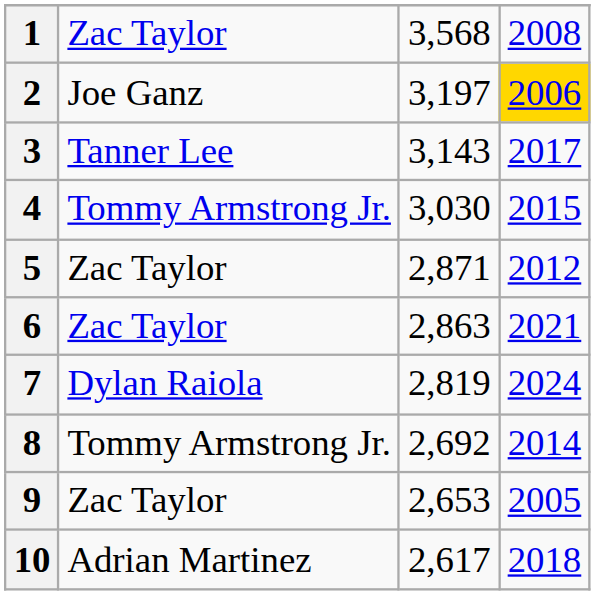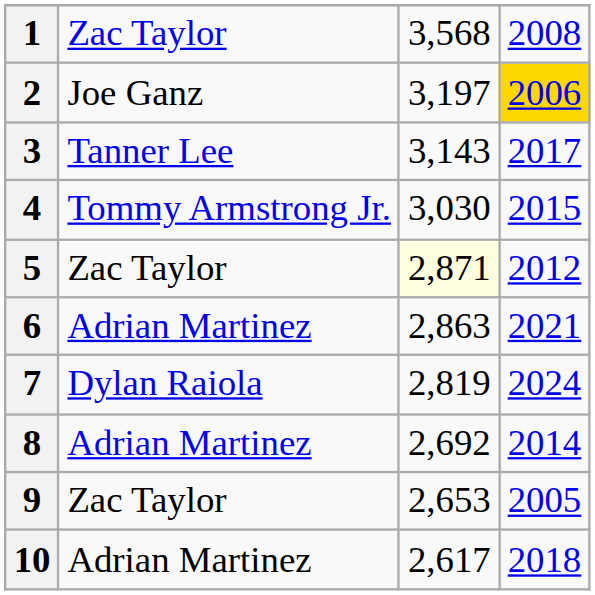5 | column 3: no background -> lightyellow background
6 | column 2: Zac Taylor -> Adrian Martinez
8 | column 2: Tommy Armstrong Jr. -> Adrian Martinez
